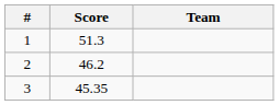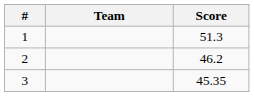columns swapped: Team <-> Score
